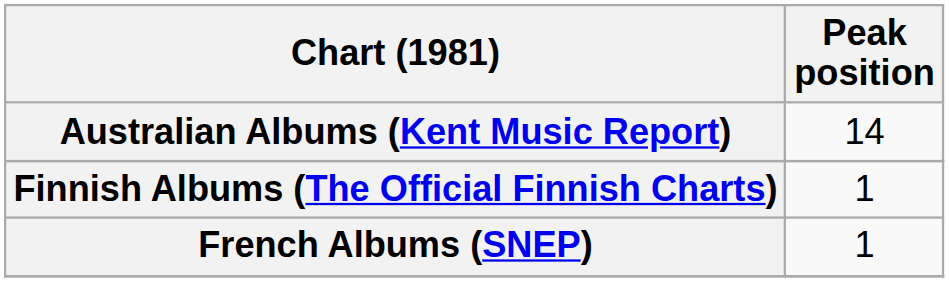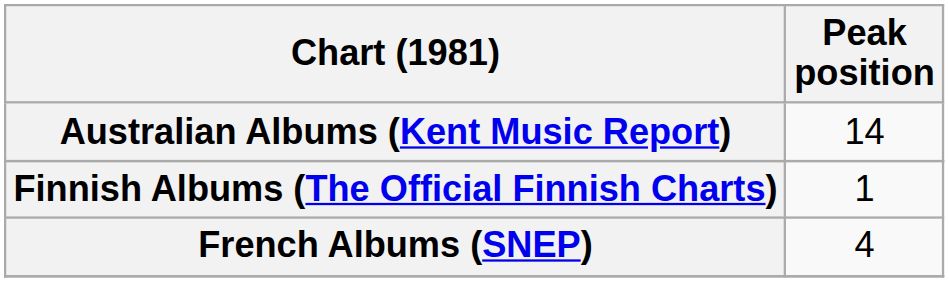French Albums (SNEP) | Peak position: 1 -> 4
